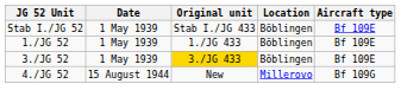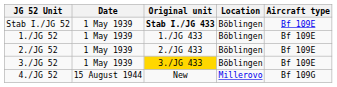Stab I./JG 52 | Original unit: normal -> bold
+ row: 2./JG 52 | 1 May 1939 | 2./JG 433 | Böblingen | Bf 109E
